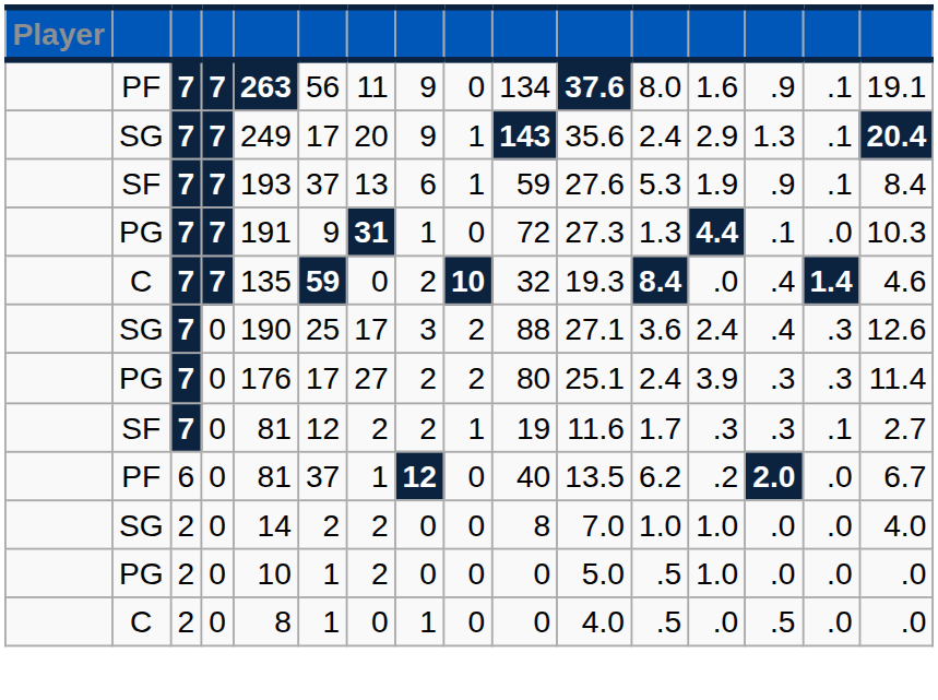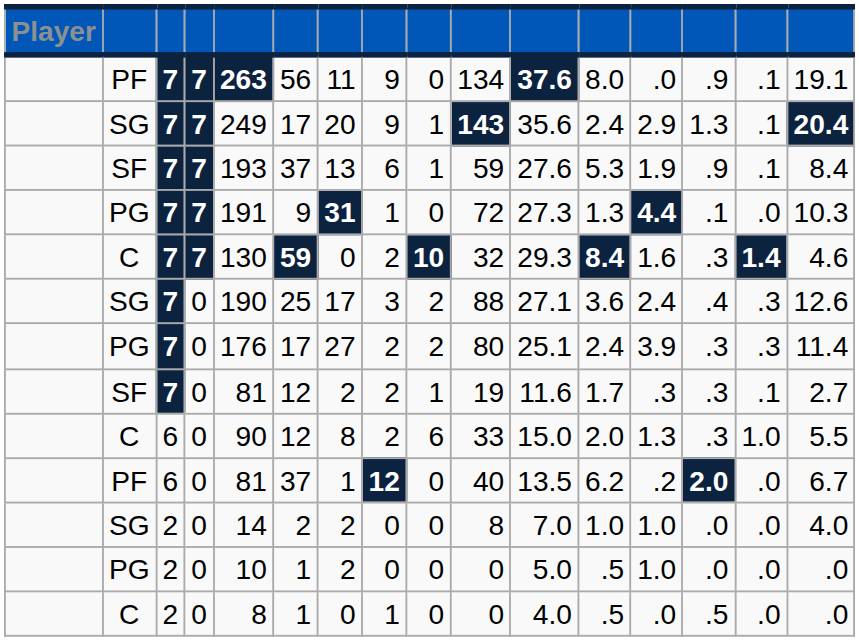PF / 7 | column 13: 1.6 -> .0
C / 7 | column 5: 135 -> 130
C / 7 | column 11: 19.3 -> 29.3
C / 7 | column 13: .0 -> 1.6
C / 7 | column 14: .4 -> .3
+ row: C | 6 | 0 | 90 | 12 | 8 | 2 | 6 | 33 | 15.0 | 2.0 | 1.3 | .3 | 1.0 | 5.5
